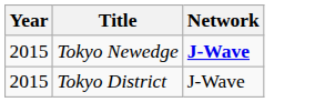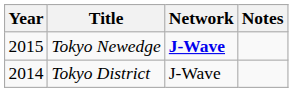+ column: Notes
Tokyo District | Year: 2015 -> 2014
